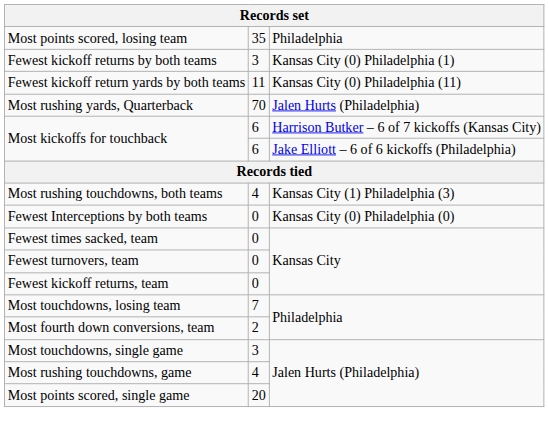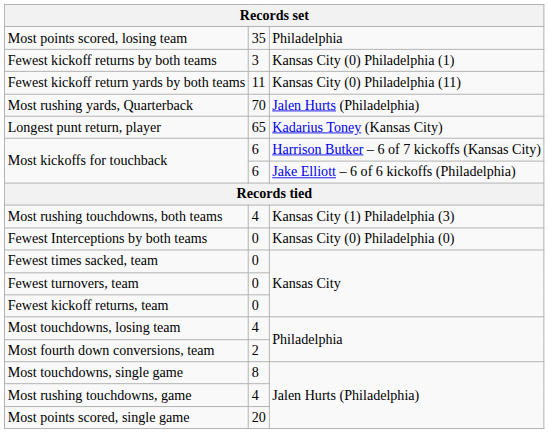+ row: Longest punt return, player | 65 | Kadarius Toney (Kansas City)
Most touchdowns, losing team | column 2: 7 -> 4
Most touchdowns, single game | column 2: 3 -> 8
